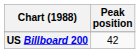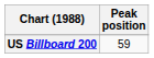US Billboard 200 | Peak position: 42 -> 59
